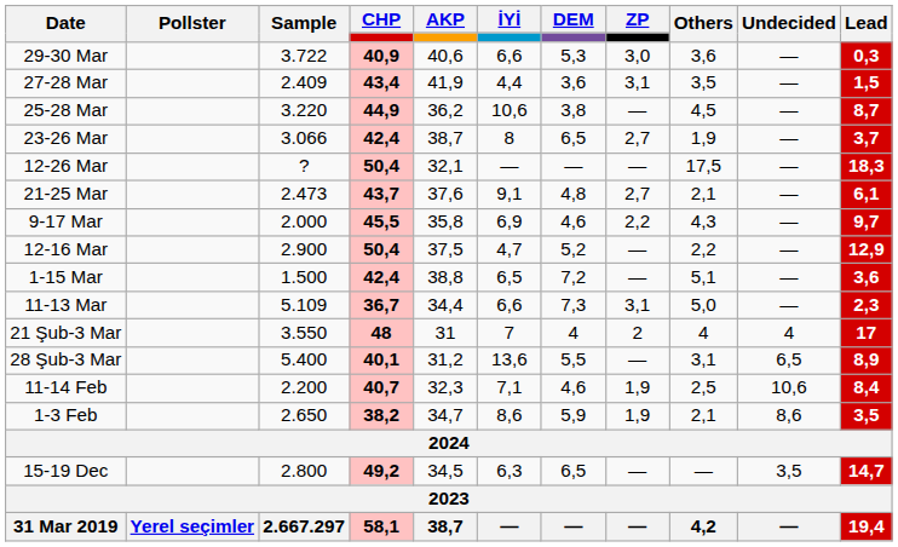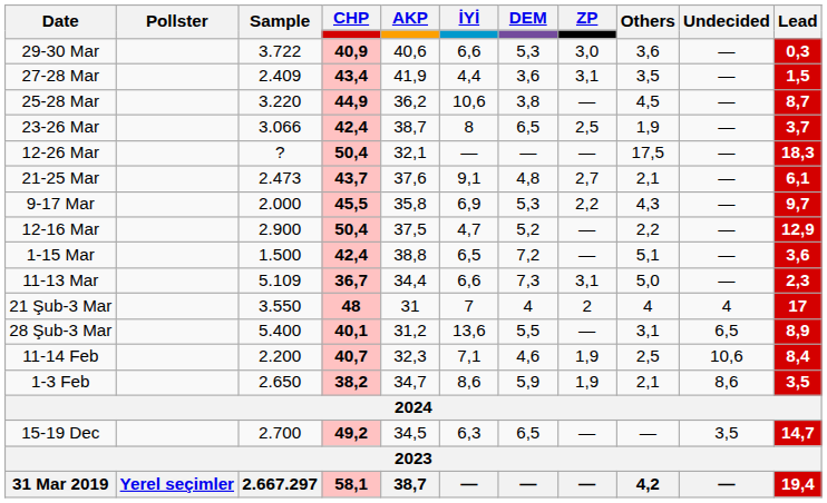23-26 Mar | ZP: 2,7 -> 2,5
9-17 Mar | DEM: 4,6 -> 5,3
15-19 Dec | Sample: 2.800 -> 2.700
